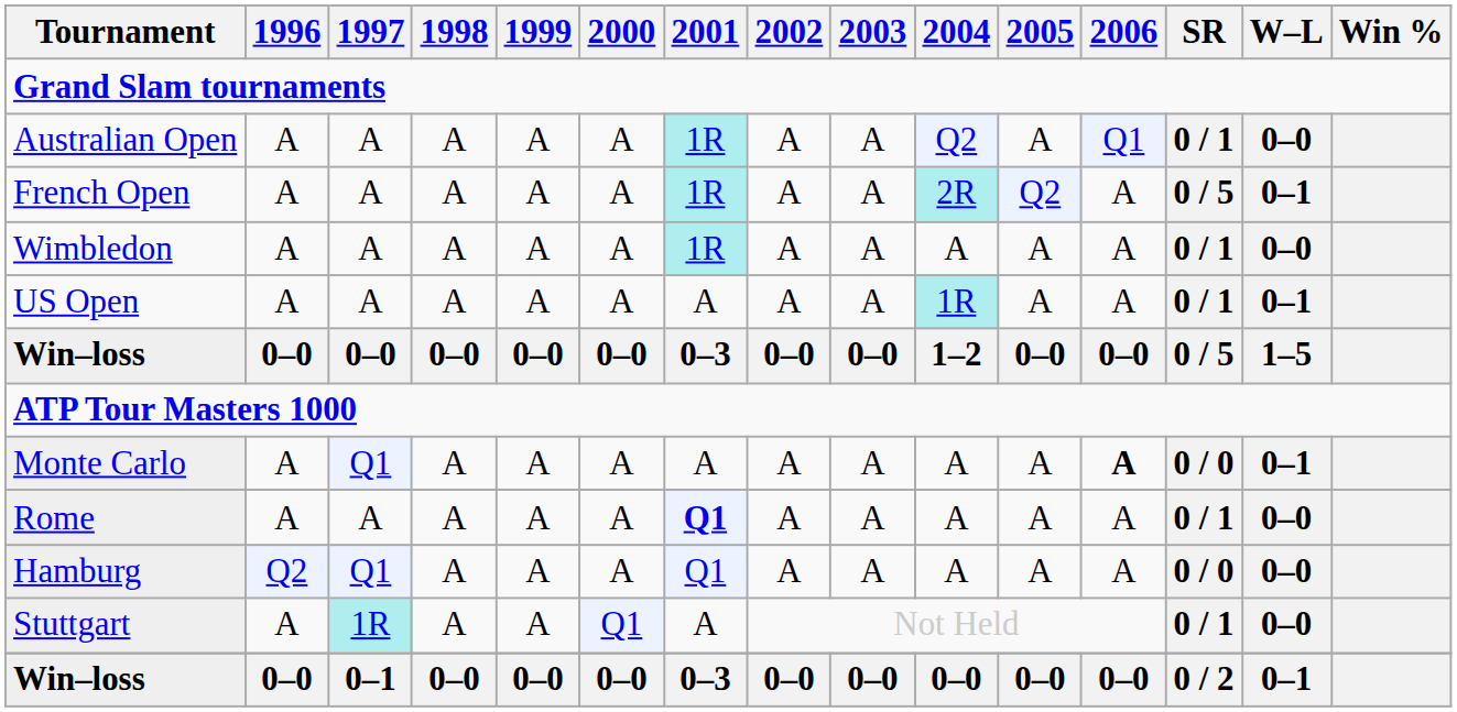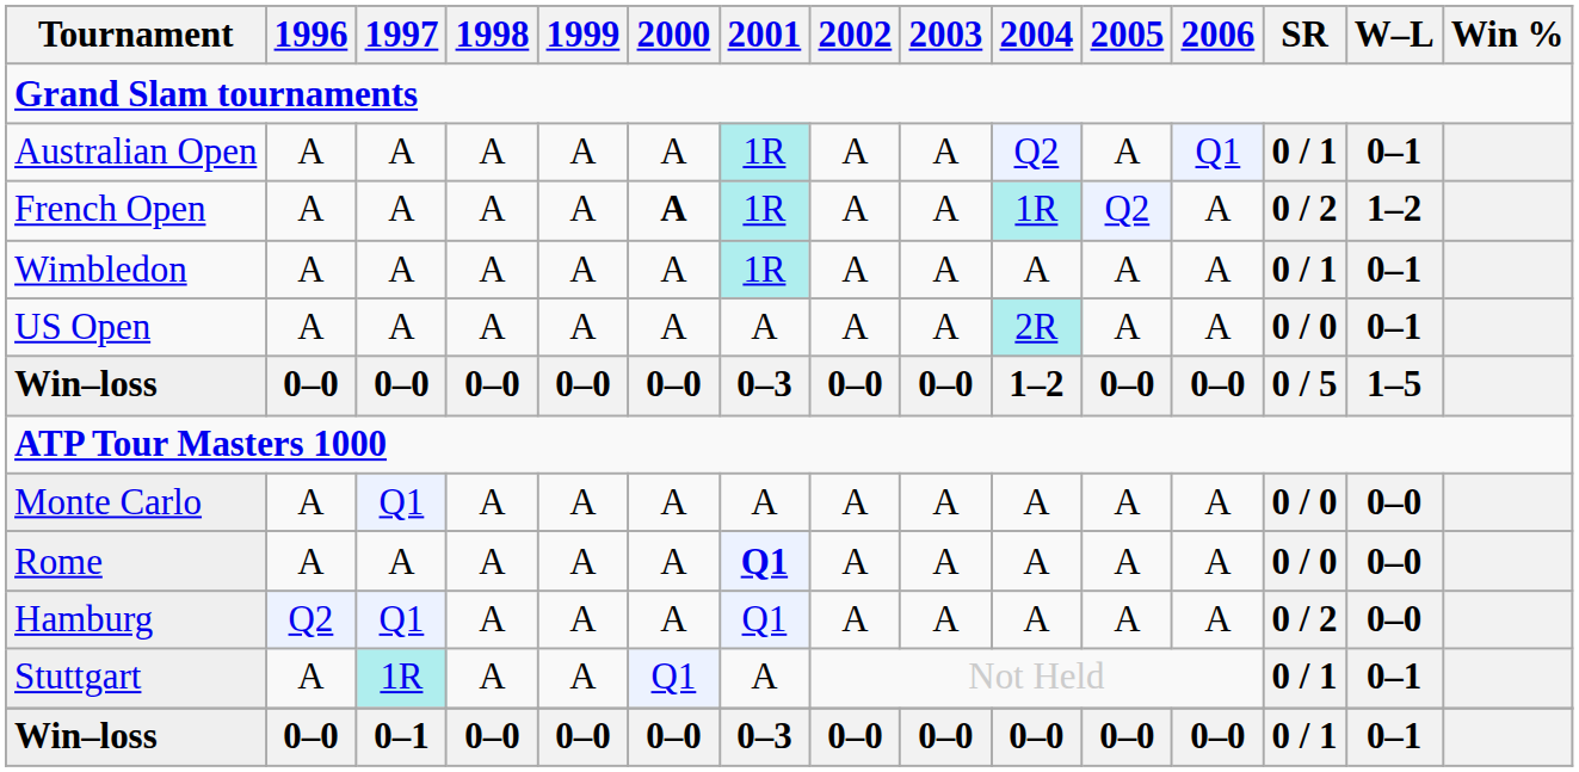Australian Open | W–L: 0–0 -> 0–1
French Open | 2000: normal -> bold
French Open | 2004: 2R -> 1R
French Open | SR: 0 / 5 -> 0 / 2
French Open | W–L: 0–1 -> 1–2
Wimbledon | W–L: 0–0 -> 0–1
US Open | 2004: 1R -> 2R
US Open | SR: 0 / 1 -> 0 / 0
Monte Carlo | 2006: bold -> normal
Monte Carlo | W–L: 0–1 -> 0–0
Rome | SR: 0 / 1 -> 0 / 0
Hamburg | SR: 0 / 0 -> 0 / 2
Stuttgart | W–L: 0–0 -> 0–1
Win–loss / 0–1 | SR: 0 / 2 -> 0 / 1
